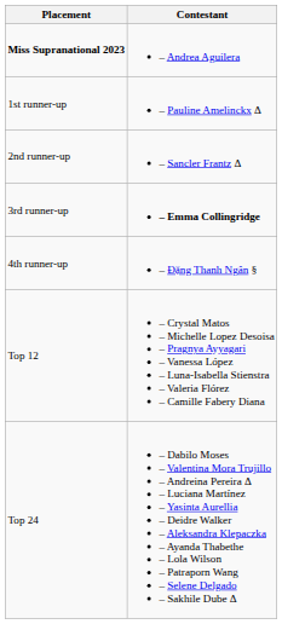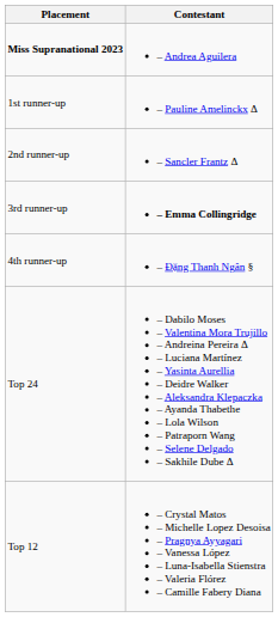rows swapped: Top 12 <-> Top 24
